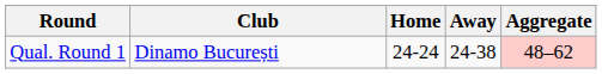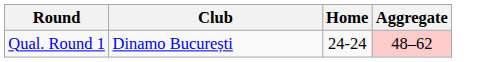- column: Away | 24-38
